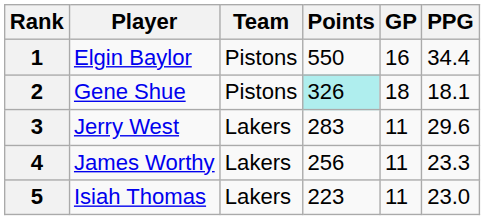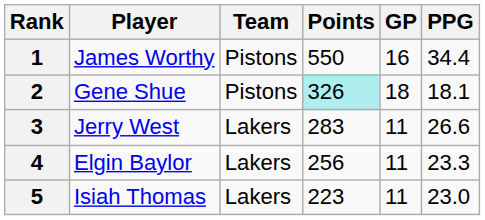1 | Player: Elgin Baylor -> James Worthy
3 | PPG: 29.6 -> 26.6
4 | Player: James Worthy -> Elgin Baylor
